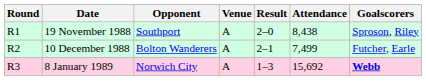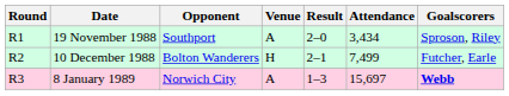19 November 1988 | Attendance: 8,438 -> 3,434
10 December 1988 | Venue: A -> H
8 January 1989 | Attendance: 15,692 -> 15,697
